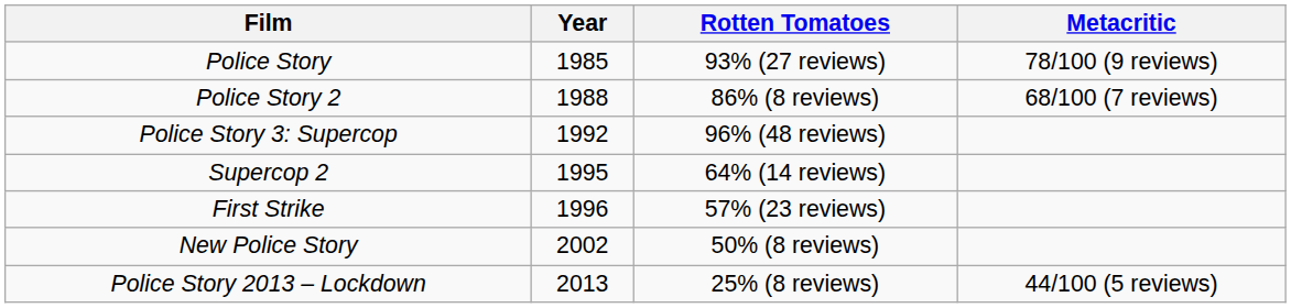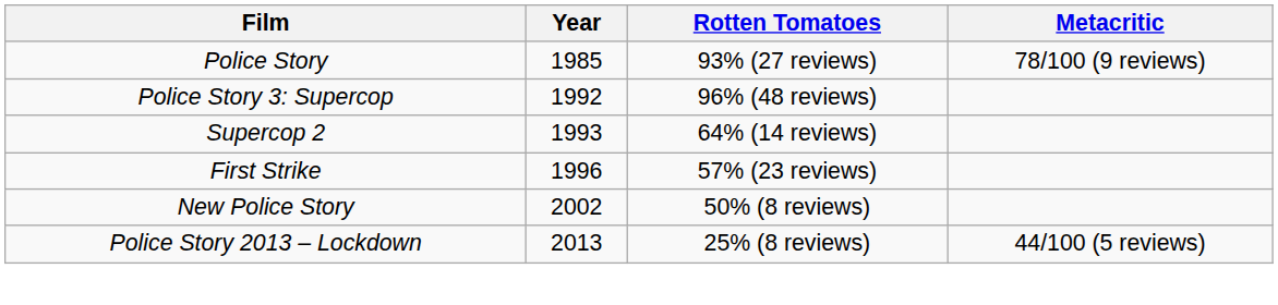- row: Police Story 2 | 1988 | 86% (8 reviews) | 68/100 (7 reviews)
Supercop 2 | Year: 1995 -> 1993
